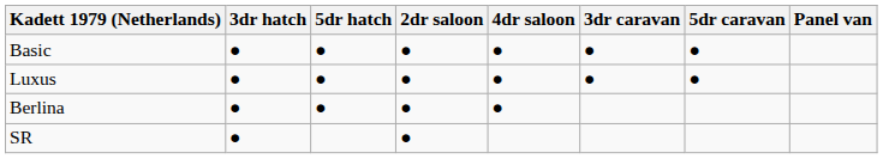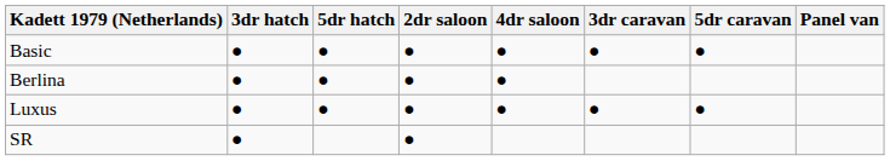rows swapped: Luxus <-> Berlina
